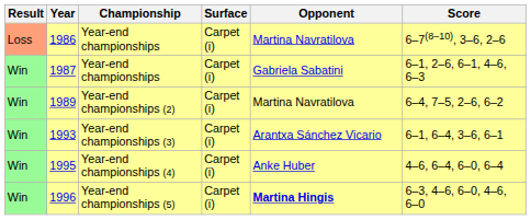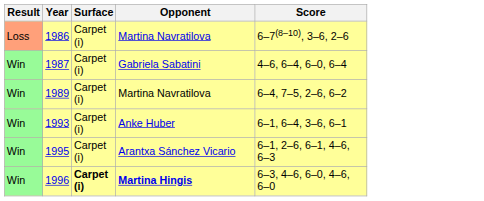- column: Championship | Year-end championships | Year-end championships | Year-end championships (2) | Year-end championships (3) | Year-end championships (4) | Year-end championships (5)
1987 | Score: 6–1, 2–6, 6–1, 4–6, 6–3 -> 4–6, 6–4, 6–0, 6–4
1993 | Opponent: Arantxa Sánchez Vicario -> Anke Huber
1995 | Opponent: Anke Huber -> Arantxa Sánchez Vicario
1995 | Score: 4–6, 6–4, 6–0, 6–4 -> 6–1, 2–6, 6–1, 4–6, 6–3
1996 | Surface: normal -> bold
